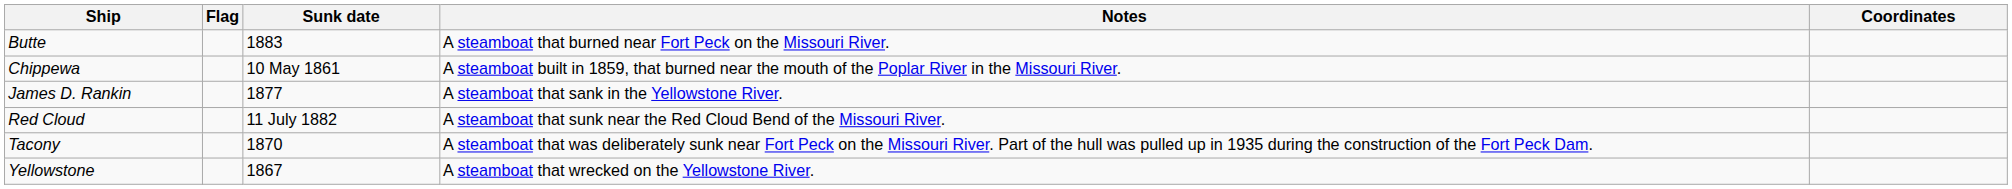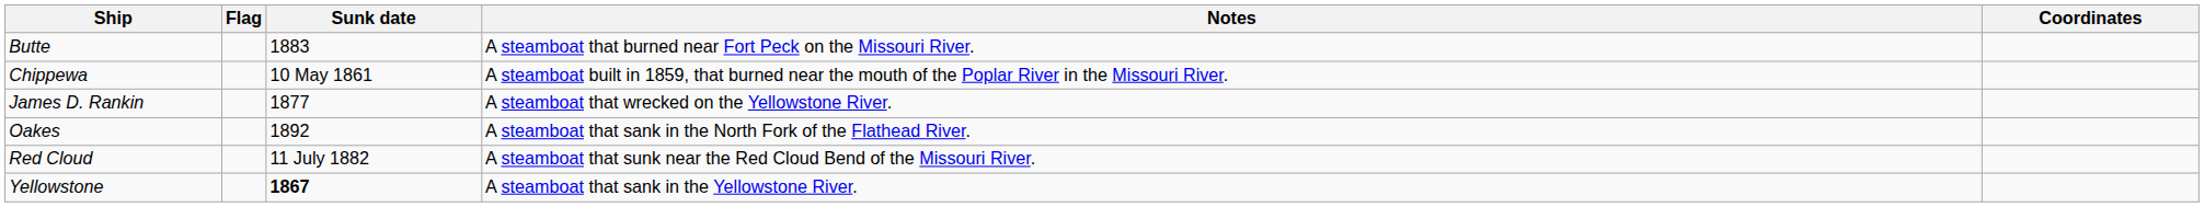James D. Rankin | Notes: A steamboat that sank in the Yellowstone River. -> A steamboat that wrecked on the Yellowstone River.
+ row: Oakes | 1892 | A steamboat that sank in the North Fork of the Flathead River.
- row: Tacony | 1870 | A steamboat that was deliberately sunk near Fort Peck on the Missouri River. Part of the hull was pulled up in 1935 during the construction of the Fort Peck Dam.
Yellowstone | Sunk date: normal -> bold
Yellowstone | Notes: A steamboat that wrecked on the Yellowstone River. -> A steamboat that sank in the Yellowstone River.
